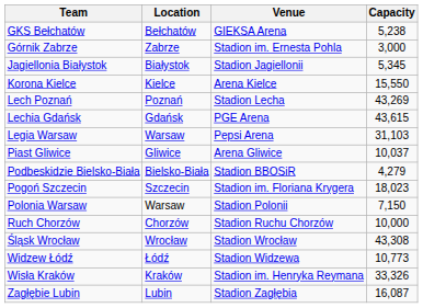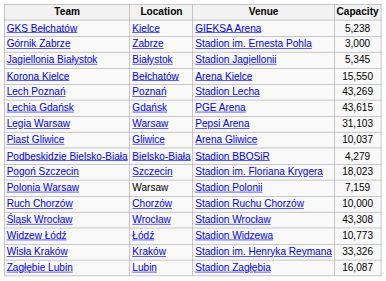GKS Bełchatów | Location: Bełchatów -> Kielce
Korona Kielce | Location: Kielce -> Bełchatów
Polonia Warsaw | Capacity: 7,150 -> 7,159
